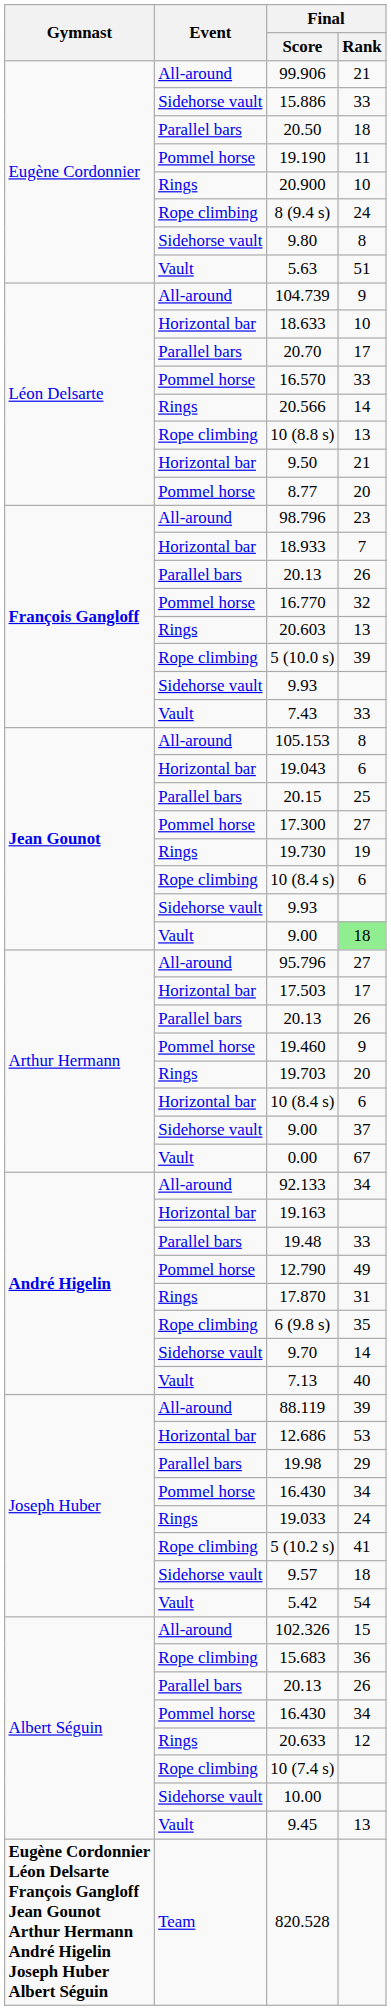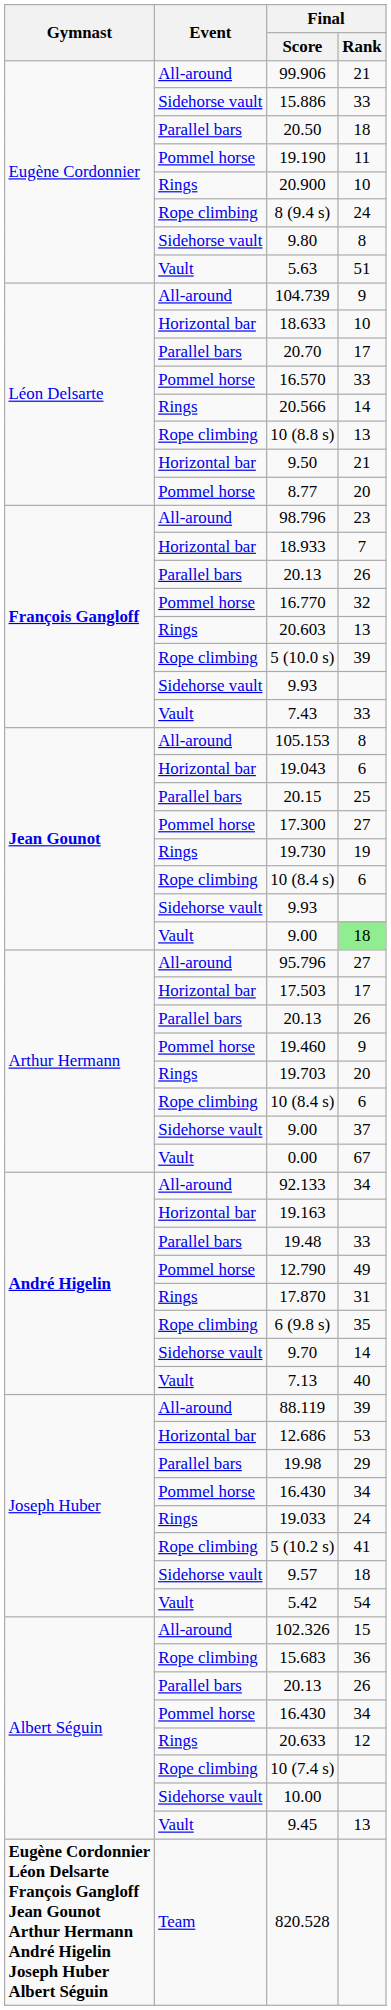Arthur Hermann / 10 (8.4 s) | Event: Horizontal bar -> Rope climbing
